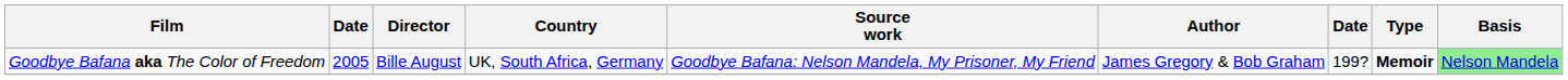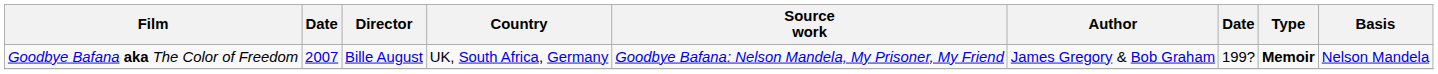Goodbye Bafana aka The Color of Freedom | column 2: 2005 -> 2007
Goodbye Bafana aka The Color of Freedom | Basis: lightgreen background -> no background
